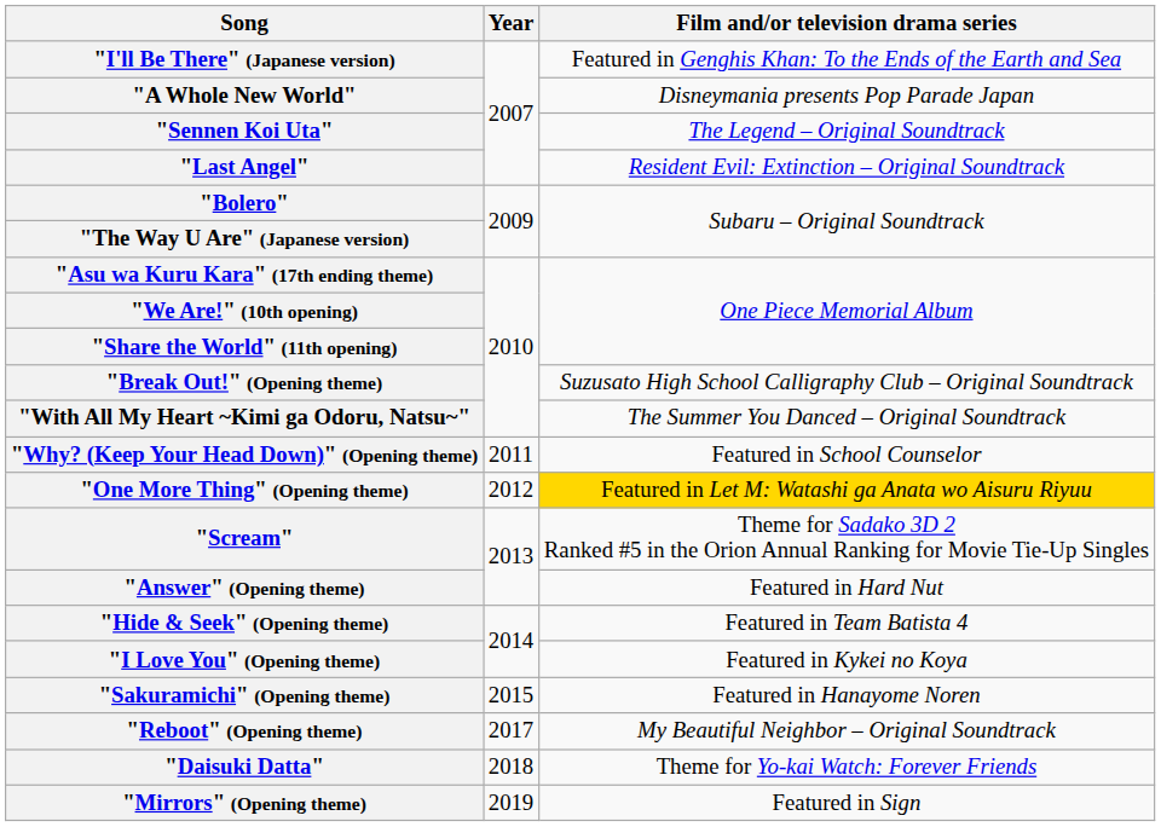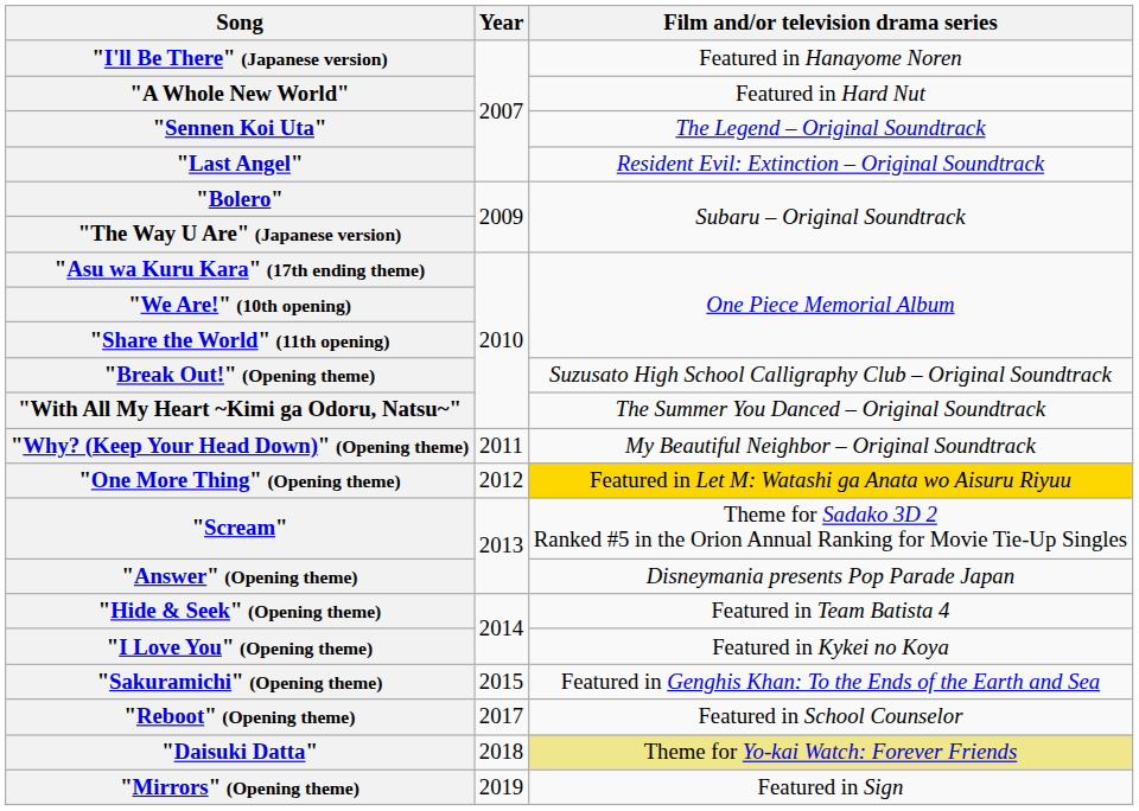"I'll Be There" (Japanese version) | Film and/or television drama series: Featured in Genghis Khan: To the Ends of the Earth and Sea -> Featured in Hanayome Noren
"A Whole New World" | Film and/or television drama series: Disneymania presents Pop Parade Japan -> Featured in Hard Nut
"Why? (Keep Your Head Down)" (Opening theme) | Film and/or television drama series: Featured in School Counselor -> My Beautiful Neighbor – Original Soundtrack
"Answer" (Opening theme) | Film and/or television drama series: Featured in Hard Nut -> Disneymania presents Pop Parade Japan
"Sakuramichi" (Opening theme) | Film and/or television drama series: Featured in Hanayome Noren -> Featured in Genghis Khan: To the Ends of the Earth and Sea
"Reboot" (Opening theme) | Film and/or television drama series: My Beautiful Neighbor – Original Soundtrack -> Featured in School Counselor
"Daisuki Datta" | Film and/or television drama series: no background -> khaki background
